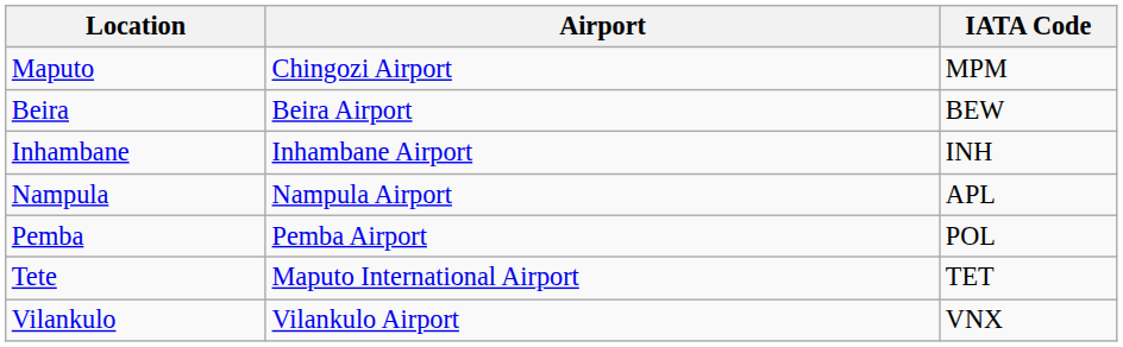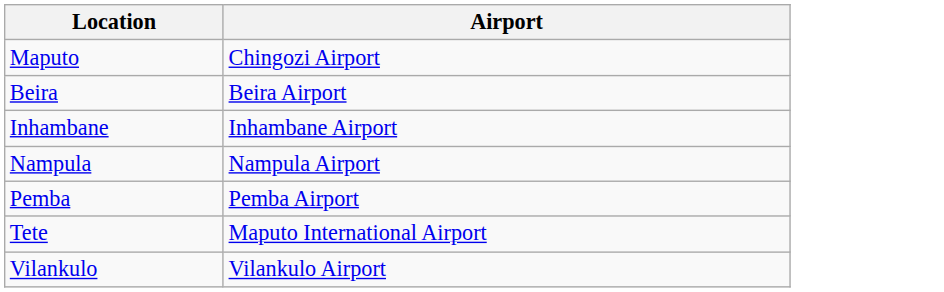- column: IATA Code | MPM | BEW | INH | APL | POL | TET | VNX
